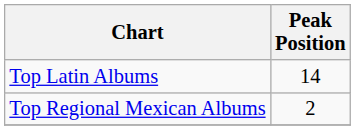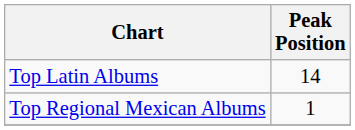Top Regional Mexican Albums | Peak Position: 2 -> 1
